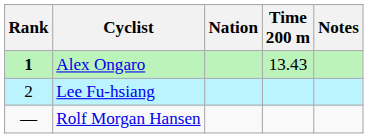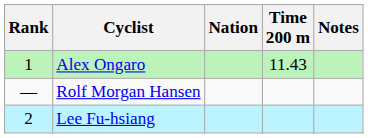Alex Ongaro | Rank: bold -> normal
Alex Ongaro | Time 200 m: 13.43 -> 11.43
rows swapped: Lee Fu-hsiang <-> Rolf Morgan Hansen
